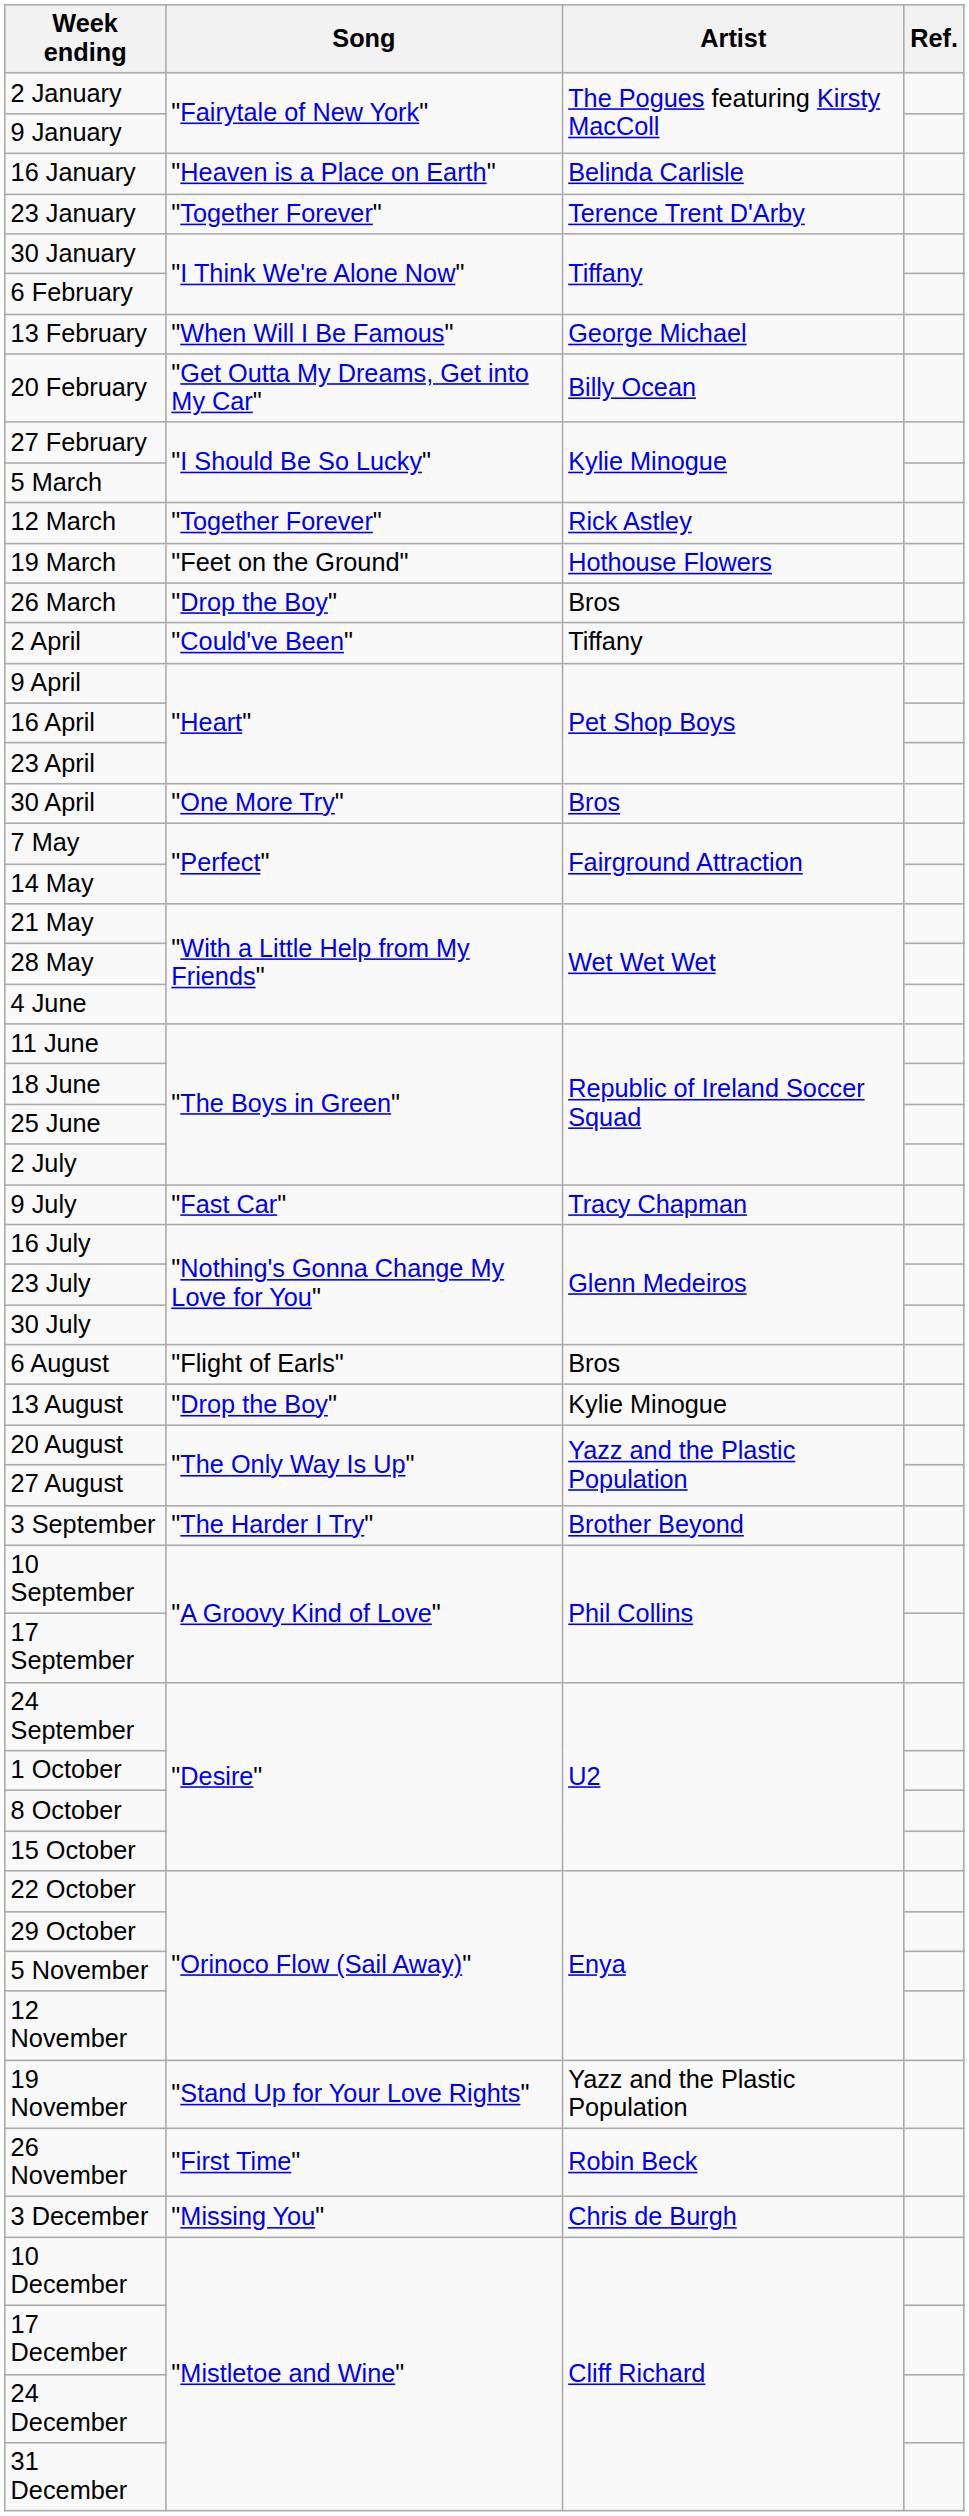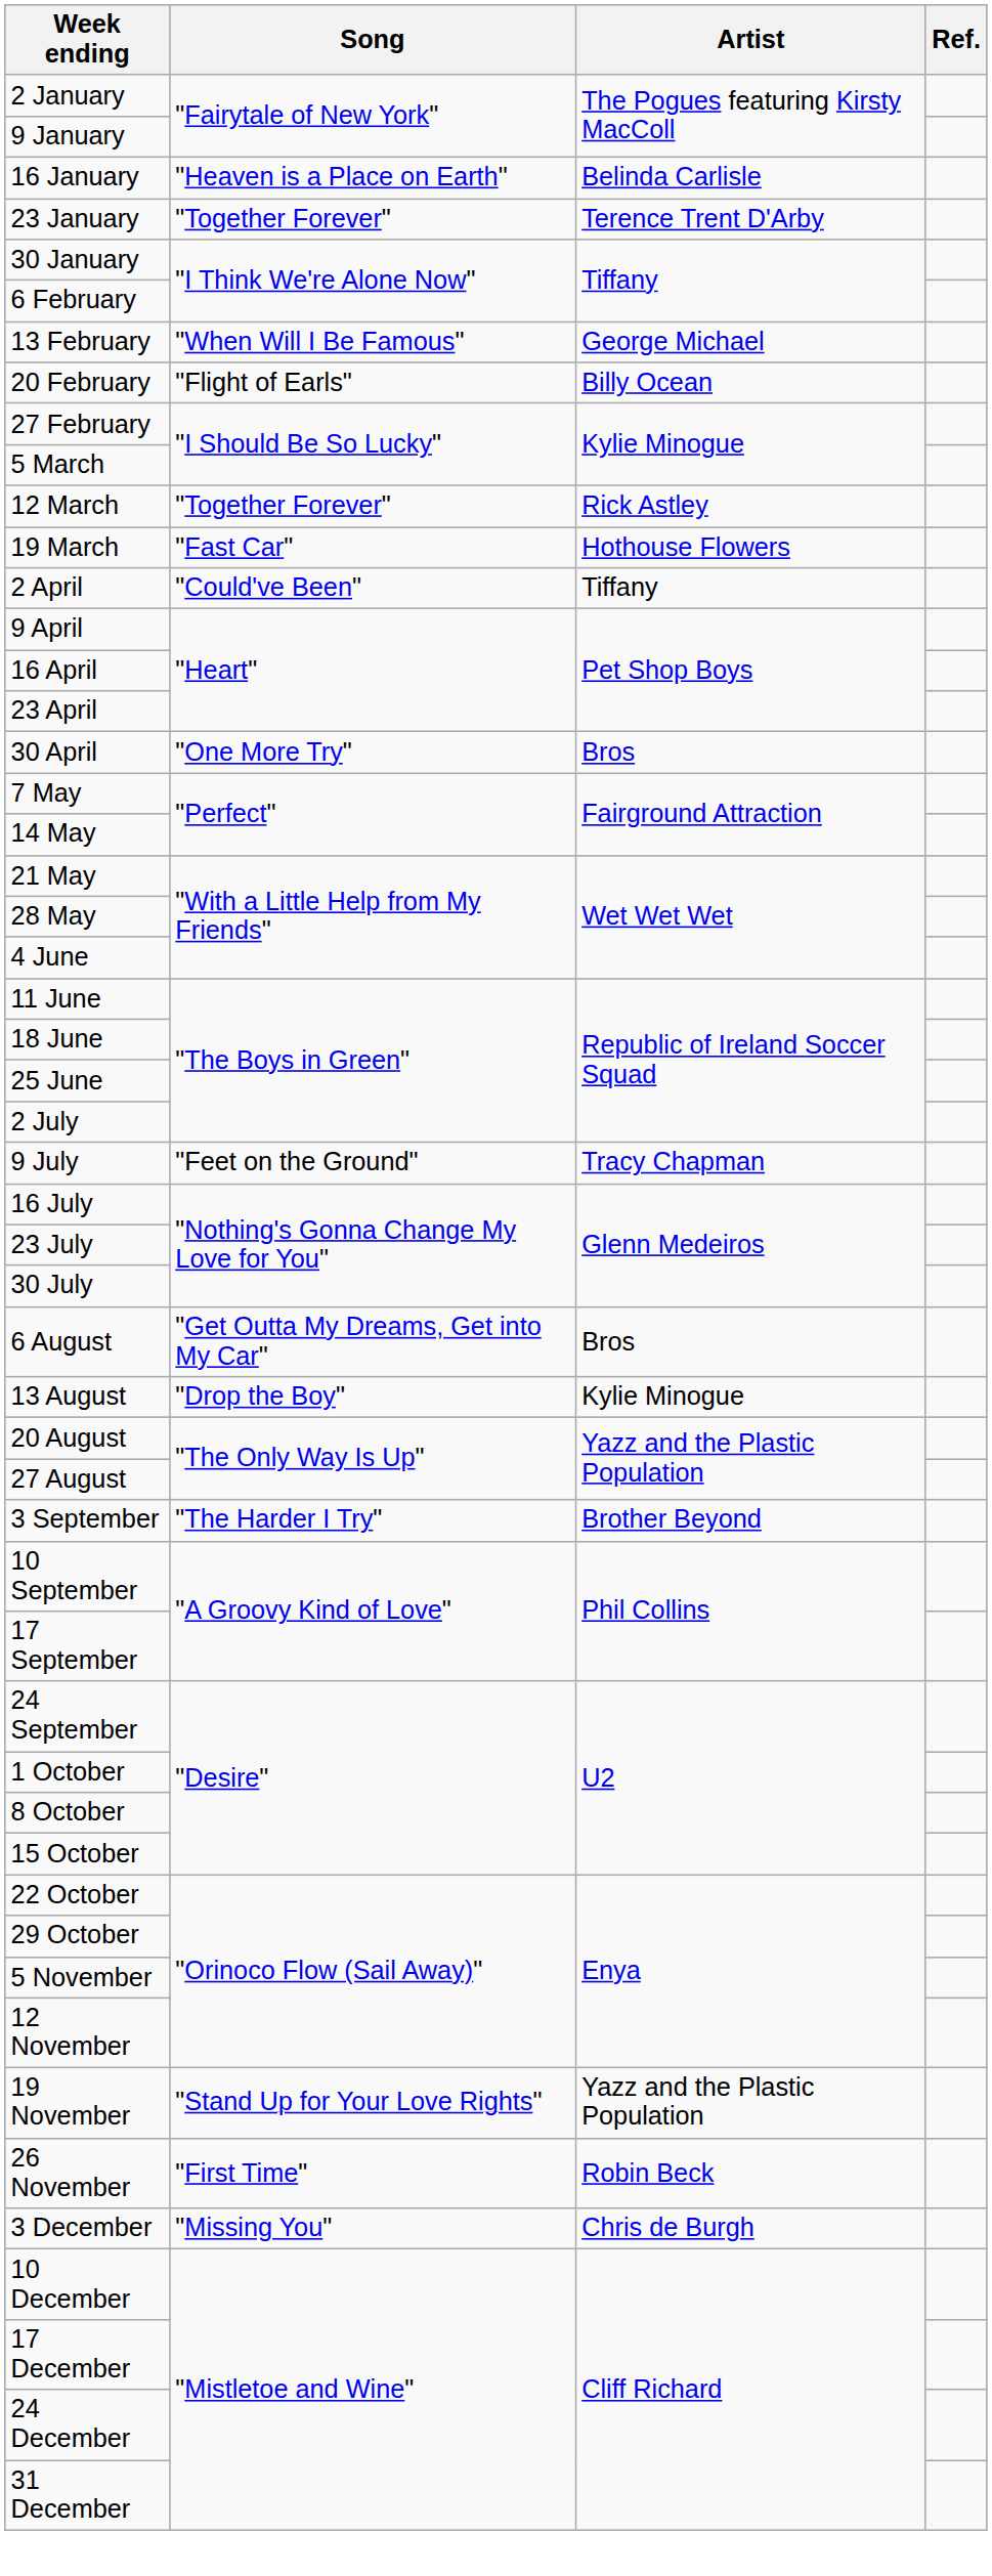20 February | Song: "Get Outta My Dreams, Get into My Car" -> "Flight of Earls"
19 March | Song: "Feet on the Ground" -> "Fast Car"
- row: 26 March | "Drop the Boy" | Bros
9 July | Song: "Fast Car" -> "Feet on the Ground"
6 August | Song: "Flight of Earls" -> "Get Outta My Dreams, Get into My Car"
